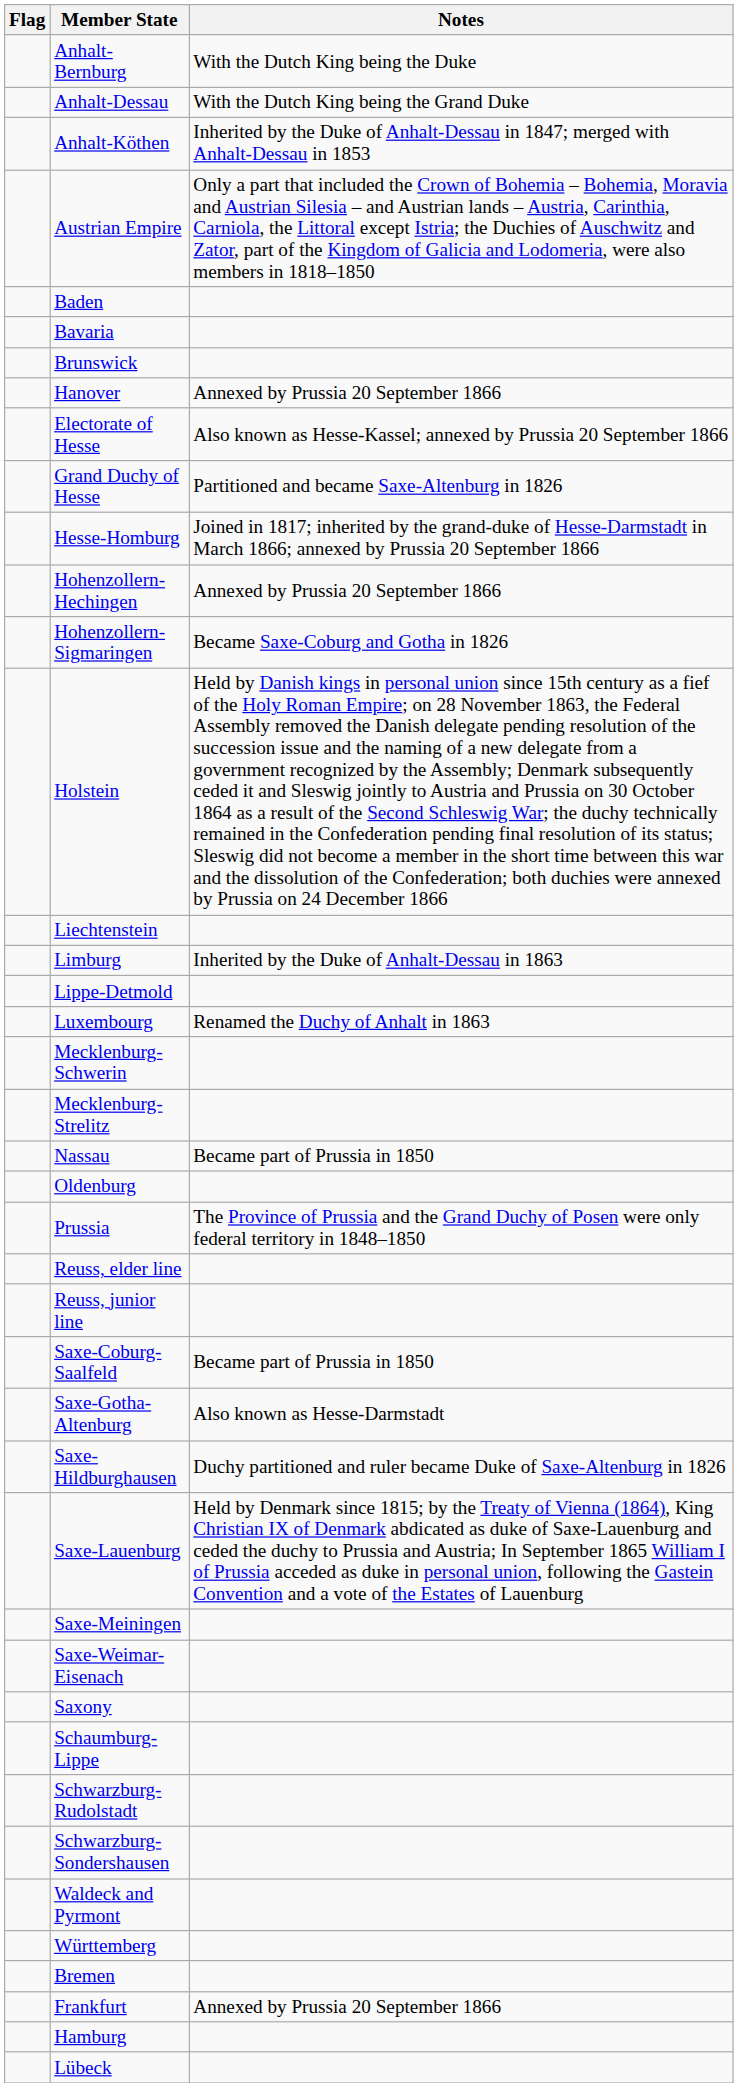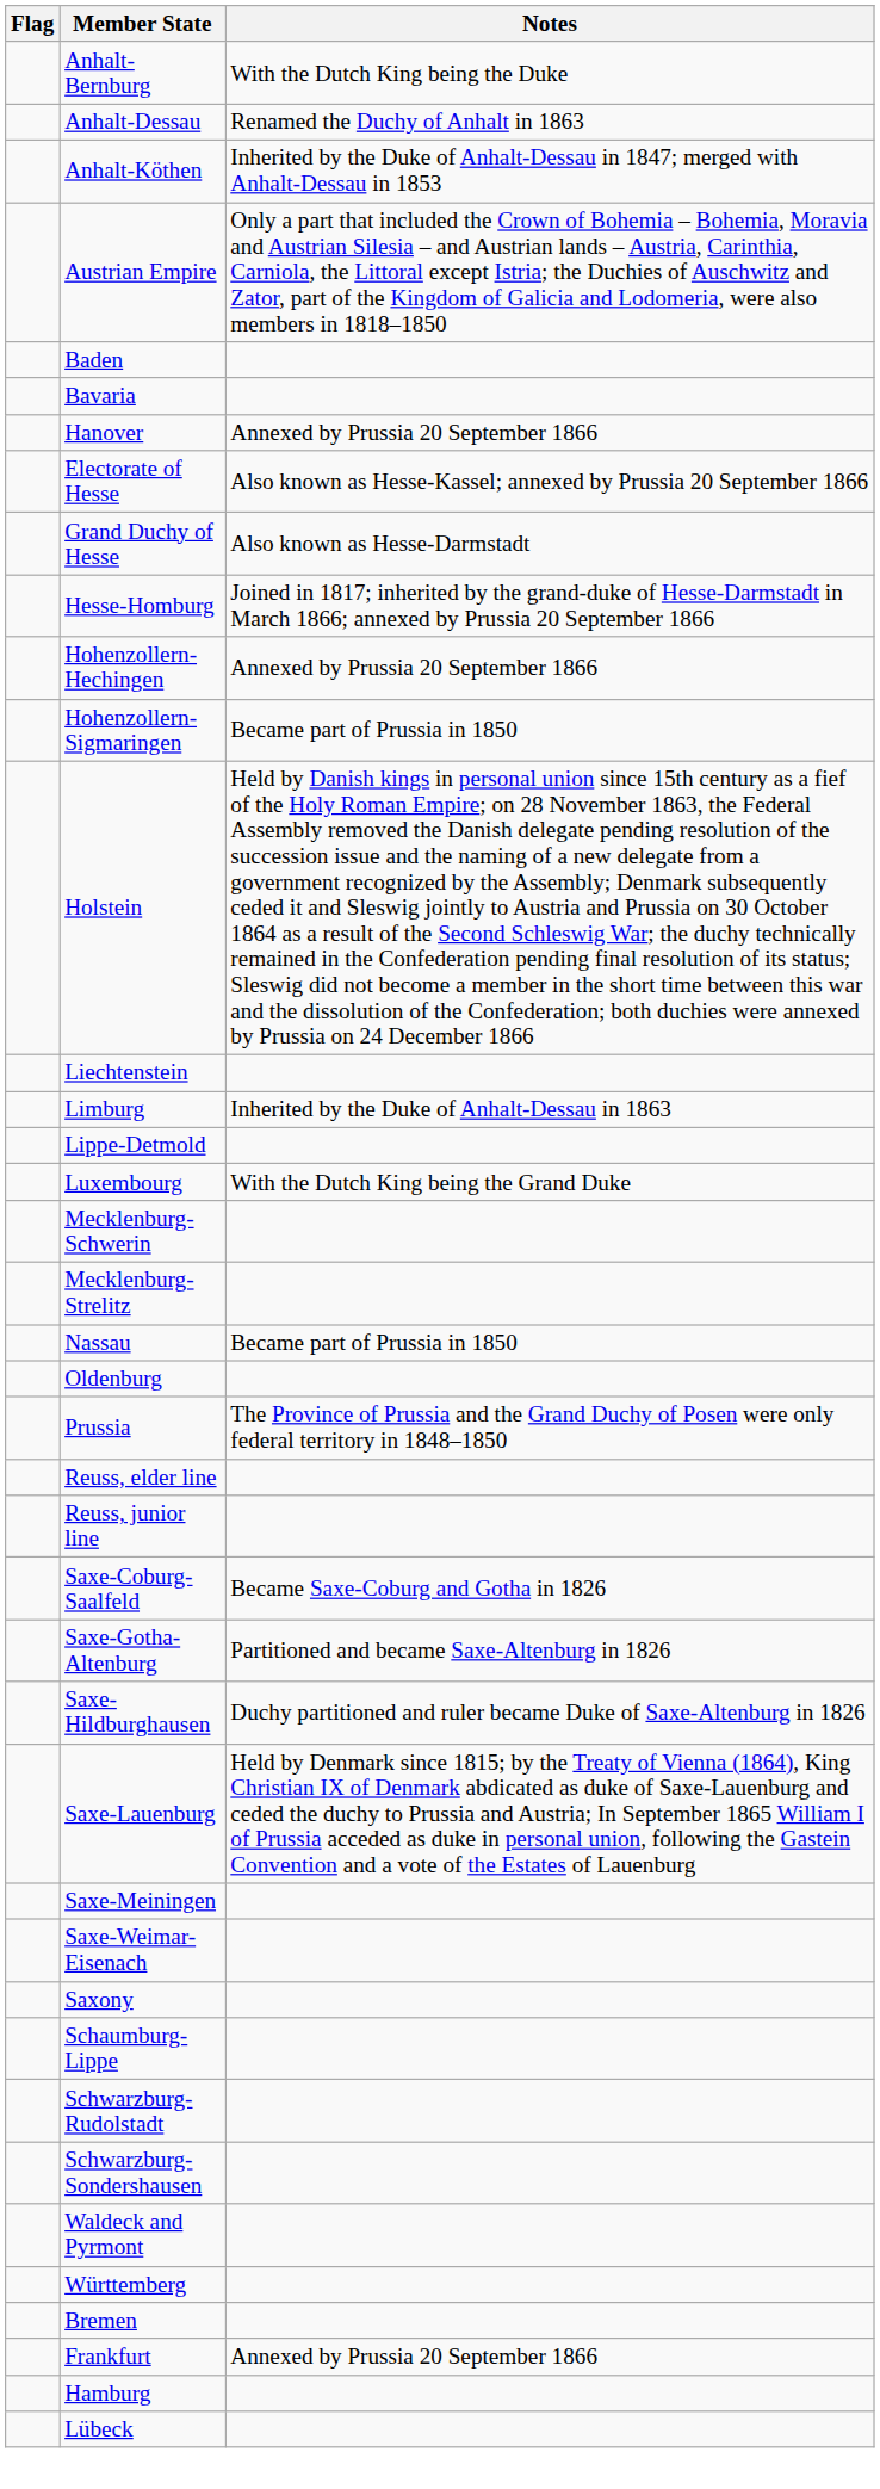Anhalt-Dessau | Notes: With the Dutch King being the Grand Duke -> Renamed the Duchy of Anhalt in 1863
- row: Brunswick
Grand Duchy of Hesse | Notes: Partitioned and became Saxe-Altenburg in 1826 -> Also known as Hesse-Darmstadt
Hohenzollern-Sigmaringen | Notes: Became Saxe-Coburg and Gotha in 1826 -> Became part of Prussia in 1850
Luxembourg | Notes: Renamed the Duchy of Anhalt in 1863 -> With the Dutch King being the Grand Duke
Saxe-Coburg-Saalfeld | Notes: Became part of Prussia in 1850 -> Became Saxe-Coburg and Gotha in 1826
Saxe-Gotha-Altenburg | Notes: Also known as Hesse-Darmstadt -> Partitioned and became Saxe-Altenburg in 1826
